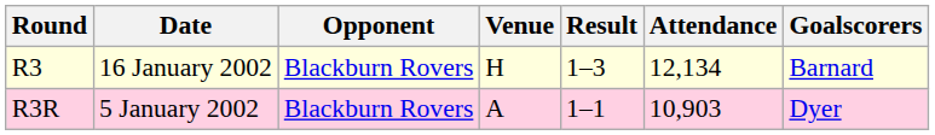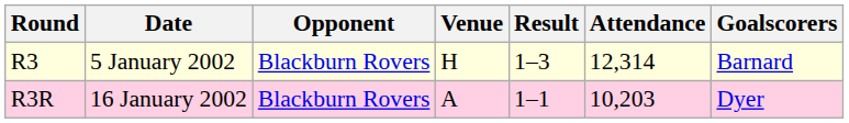R3 | Date: 16 January 2002 -> 5 January 2002
R3 | Attendance: 12,134 -> 12,314
R3R | Date: 5 January 2002 -> 16 January 2002
R3R | Attendance: 10,903 -> 10,203
